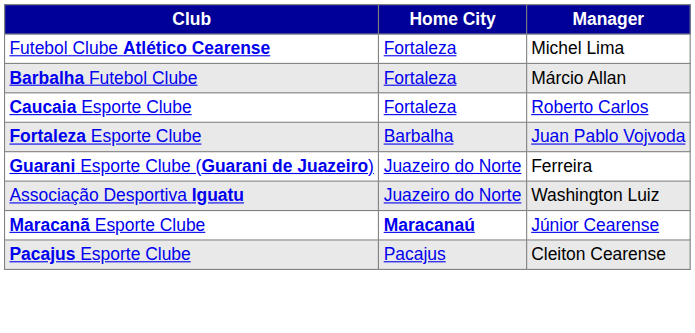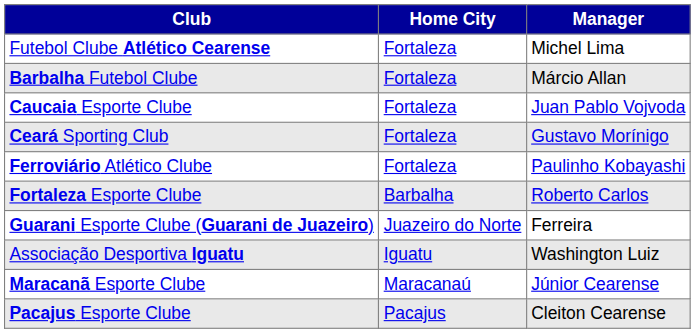Caucaia Esporte Clube | Manager: Roberto Carlos -> Juan Pablo Vojvoda
+ row: Ceará Sporting Club | Fortaleza | Gustavo Morínigo
+ row: Ferroviário Atlético Clube | Fortaleza | Paulinho Kobayashi
Fortaleza Esporte Clube | Manager: Juan Pablo Vojvoda -> Roberto Carlos
Associação Desportiva Iguatu | Home City: Juazeiro do Norte -> Iguatu
Maracanã Esporte Clube | Home City: bold -> normal
